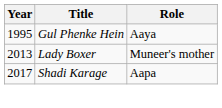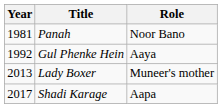+ row: 1981 | Panah | Noor Bano
Gul Phenke Hein | Year: 1995 -> 1992
